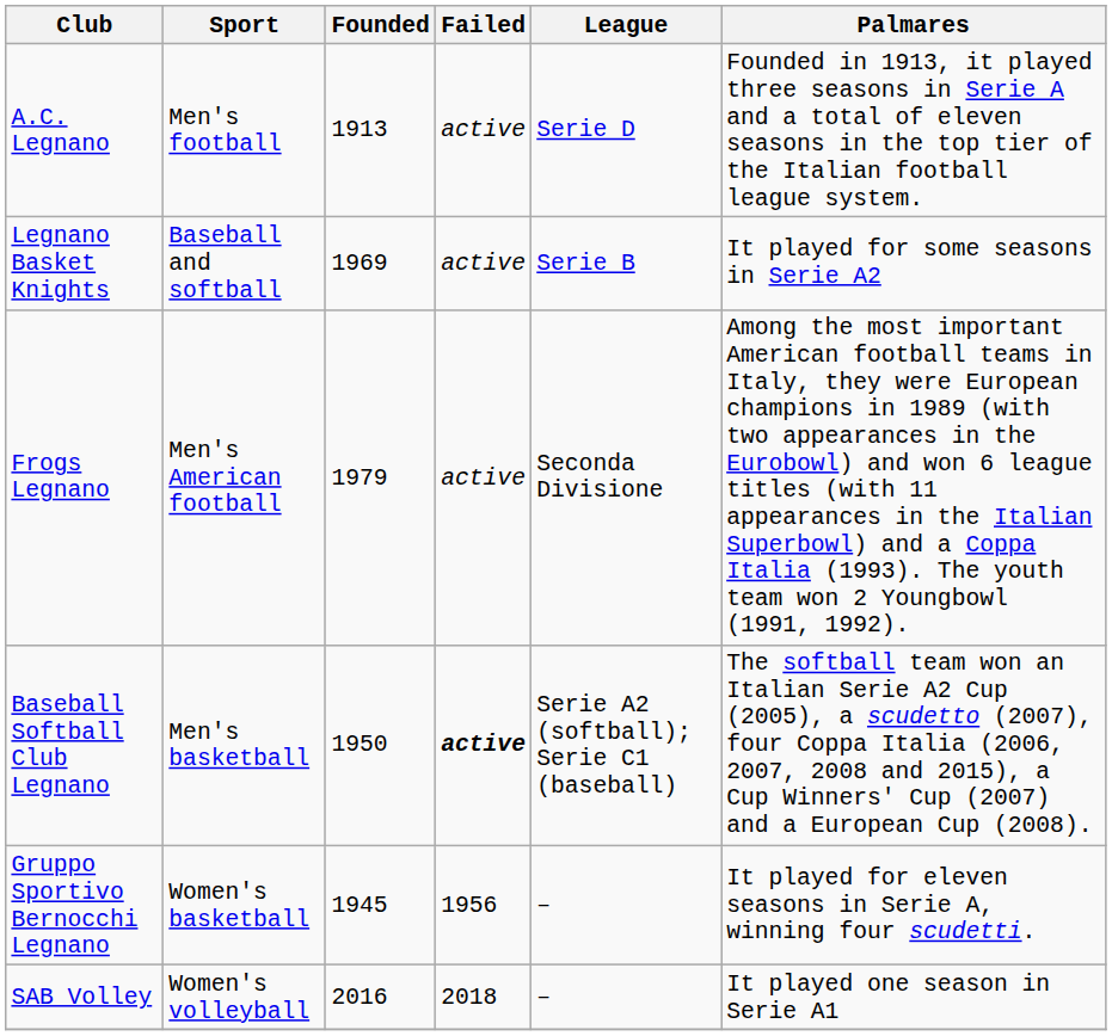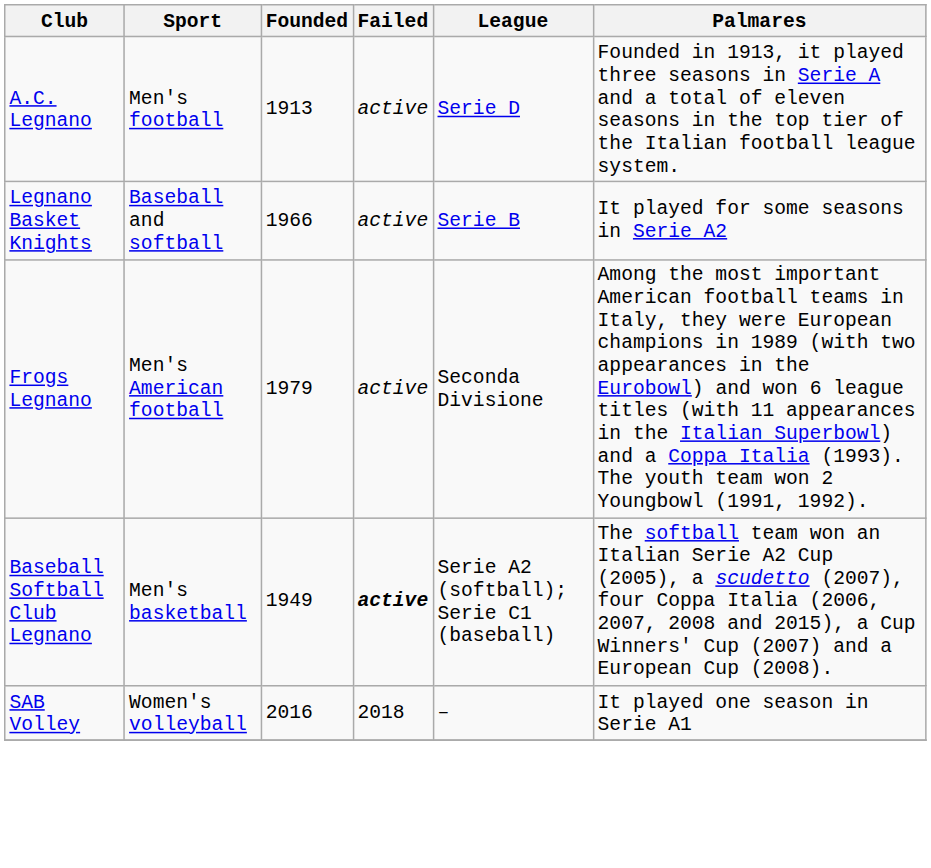Legnano Basket Knights | Founded: 1969 -> 1966
Baseball Softball Club Legnano | Founded: 1950 -> 1949
- row: Gruppo Sportivo Bernocchi Legnano | Women's basketball | 1945 | 1956 | – | It played for eleven seasons in Serie A, winning four scudetti.
